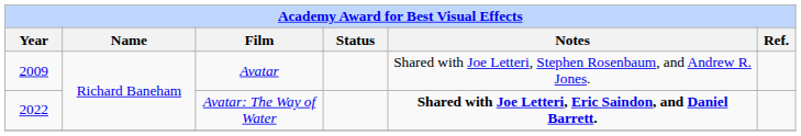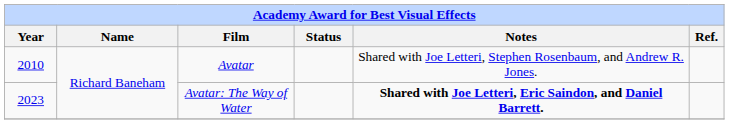Avatar | Year: 2009 -> 2010
Avatar: The Way of Water | Year: 2022 -> 2023
